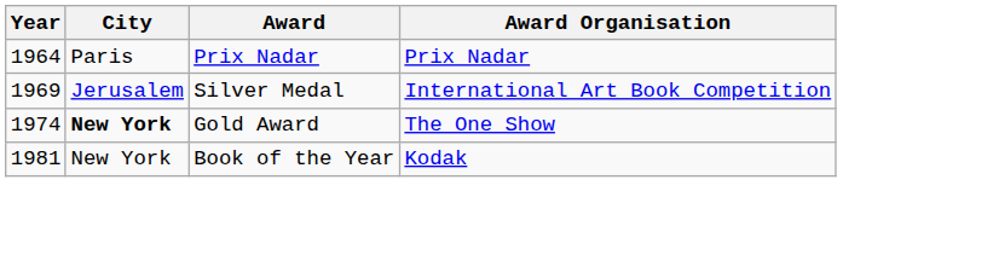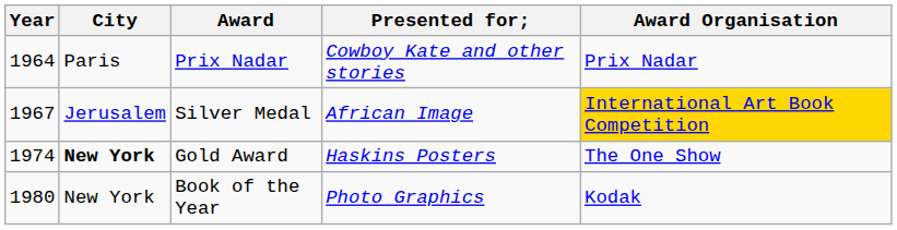+ column: Presented for; | Cowboy Kate and other stories | African Image | Haskins Posters | Photo Graphics
Silver Medal | Year: 1969 -> 1967
Silver Medal | Award Organisation: no background -> gold background
Book of the Year | Year: 1981 -> 1980
